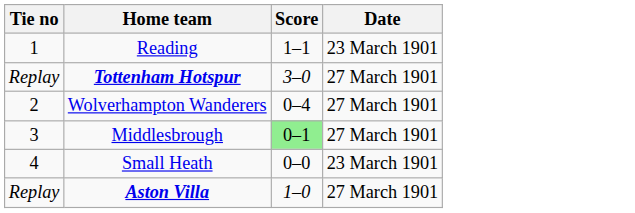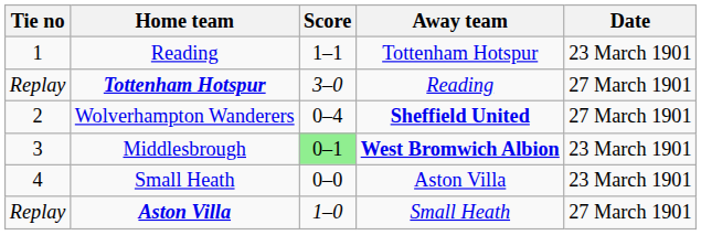+ column: Away team | Tottenham Hotspur | Reading | Sheffield United | West Bromwich Albion | Aston Villa | Small Heath
Middlesbrough | Date: 27 March 1901 -> 23 March 1901
